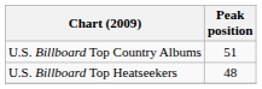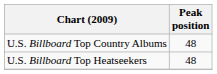U.S. Billboard Top Country Albums | Peak position: 51 -> 48
